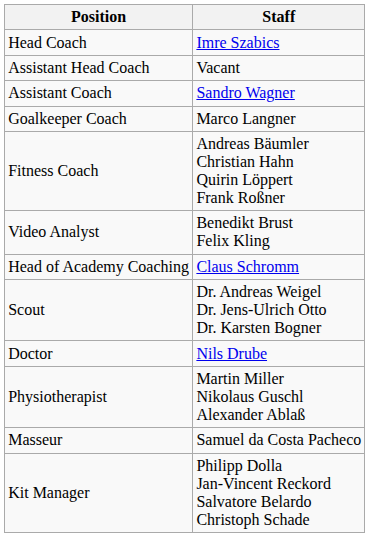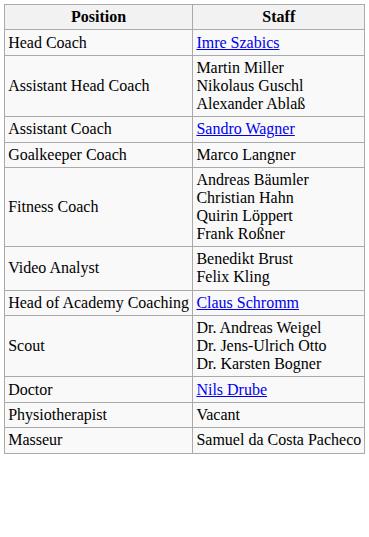Assistant Head Coach | Staff: Vacant -> Martin Miller Nikolaus Guschl Alexander Ablaß
Physiotherapist | Staff: Martin Miller Nikolaus Guschl Alexander Ablaß -> Vacant
- row: Kit Manager | Philipp Dolla Jan-Vincent Reckord Salvatore Belardo Christoph Schade
